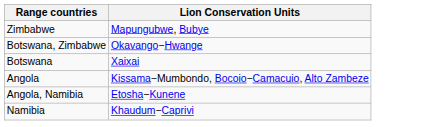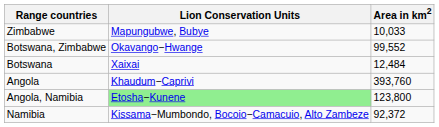+ column: Area in km2 | 10,033 | 99,552 | 12,484 | 393,760 | 123,800 | 92,372
Angola | Lion Conservation Units: Kissama−Mumbondo, Bocoio−Camacuio, Alto Zambeze -> Khaudum−Caprivi
Angola, Namibia | Lion Conservation Units: no background -> lightgreen background
Namibia | Lion Conservation Units: Khaudum−Caprivi -> Kissama−Mumbondo, Bocoio−Camacuio, Alto Zambeze
